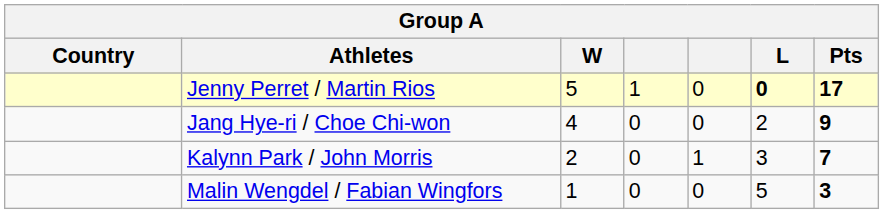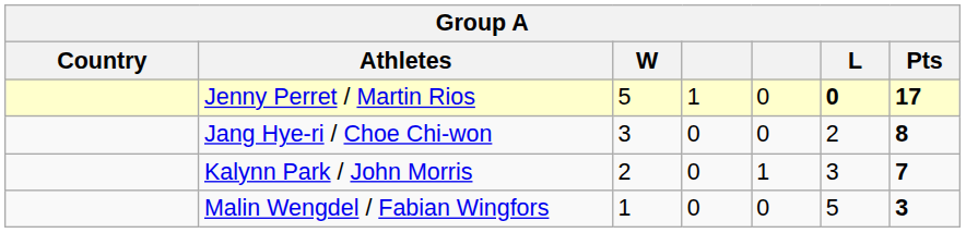Jang Hye-ri / Choe Chi-won | W: 4 -> 3
Jang Hye-ri / Choe Chi-won | Pts: 9 -> 8
